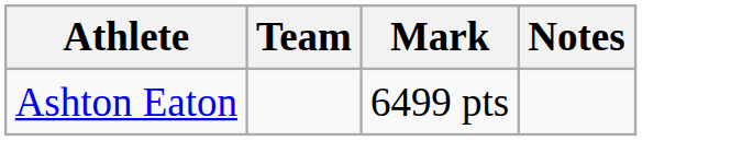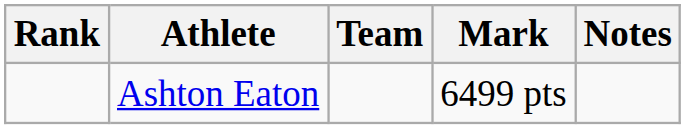+ column: Rank
